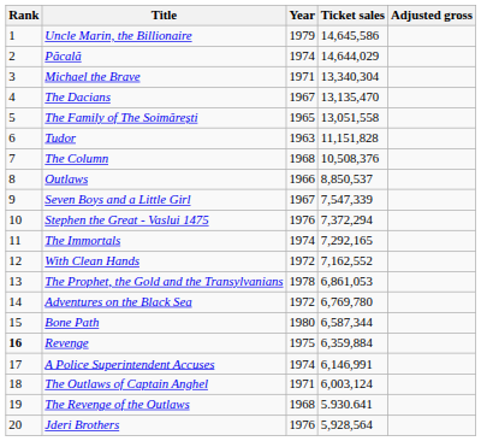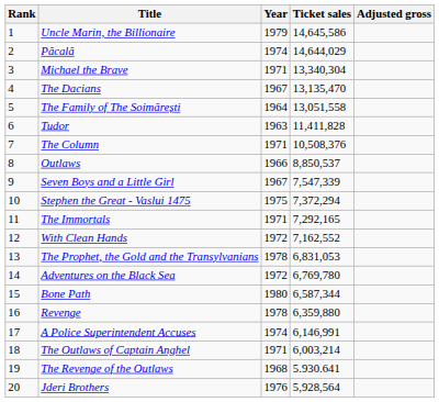The Family of The Soimărești | Year: 1965 -> 1964
Tudor | Ticket sales: 11,151,828 -> 11,411,828
The Column | Year: 1968 -> 1971
Stephen the Great - Vaslui 1475 | Year: 1976 -> 1975
The Immortals | Year: 1974 -> 1971
The Prophet, the Gold and the Transylvanians | Ticket sales: 6,861,053 -> 6,831,053
Revenge | Rank: bold -> normal
Revenge | Year: 1975 -> 1978
Revenge | Ticket sales: 6,359,884 -> 6,359,880
The Outlaws of Captain Anghel | Ticket sales: 6,003,124 -> 6,003,214
